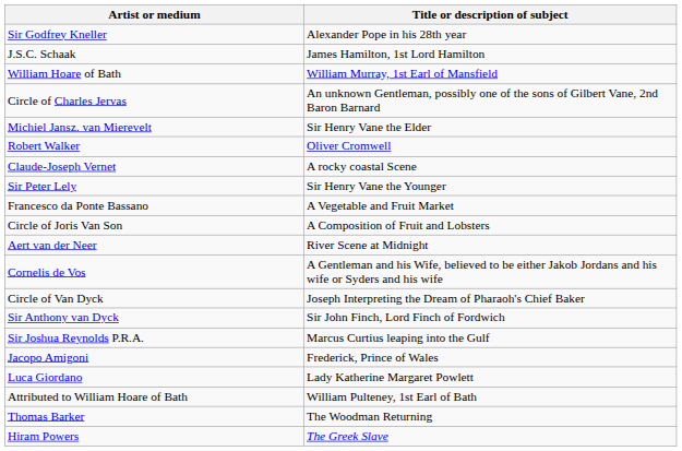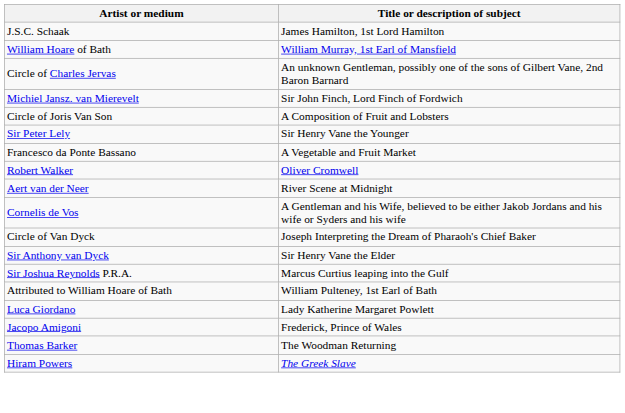- row: Sir Godfrey Kneller | Alexander Pope in his 28th year
Michiel Jansz. van Mierevelt | Title or description of subject: Sir Henry Vane the Elder -> Sir John Finch, Lord Finch of Fordwich
rows swapped: Circle of Joris Van Son <-> Robert Walker
- row: Claude-Joseph Vernet | A rocky coastal Scene
Sir Anthony van Dyck | Title or description of subject: Sir John Finch, Lord Finch of Fordwich -> Sir Henry Vane the Elder
rows swapped: Attributed to William Hoare of Bath <-> Jacopo Amigoni
